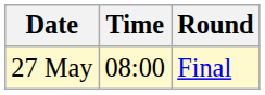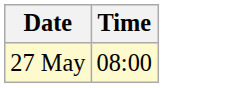- column: Round | Final
